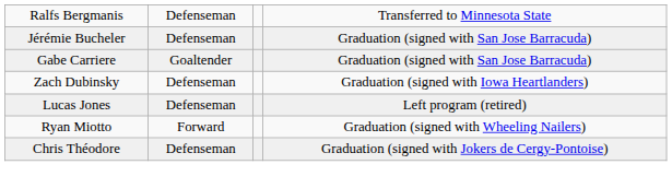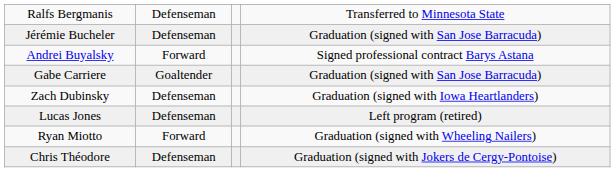+ row: Andrei Buyalsky | Forward | Signed professional contract Barys Astana
